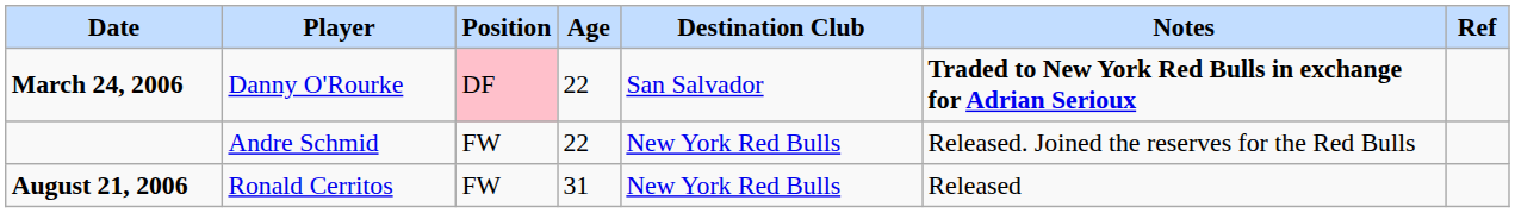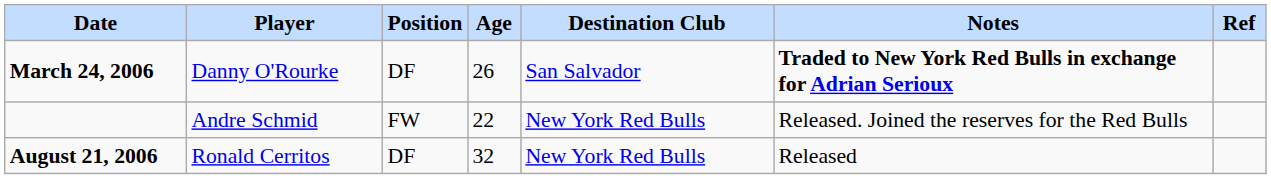March 24, 2006 | Position: pink background -> no background
March 24, 2006 | Age: 22 -> 26
August 21, 2006 | Position: FW -> DF
August 21, 2006 | Age: 31 -> 32
